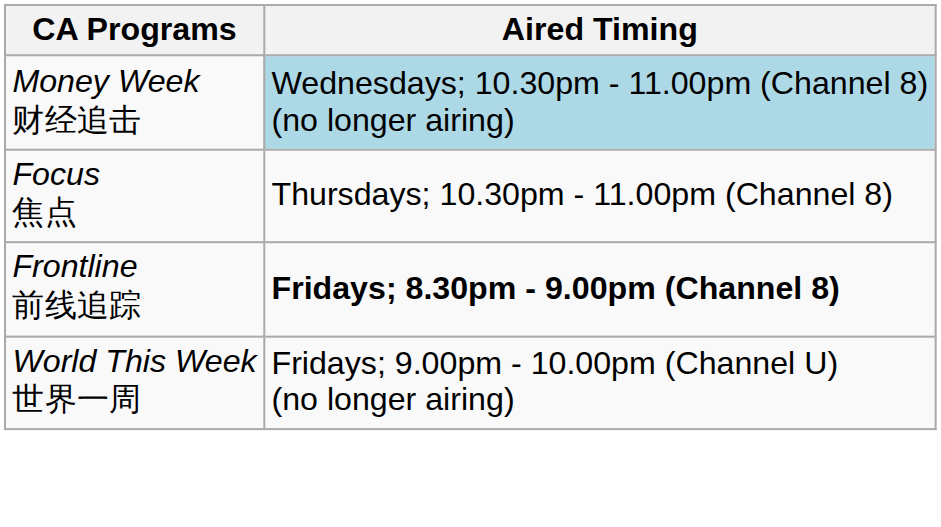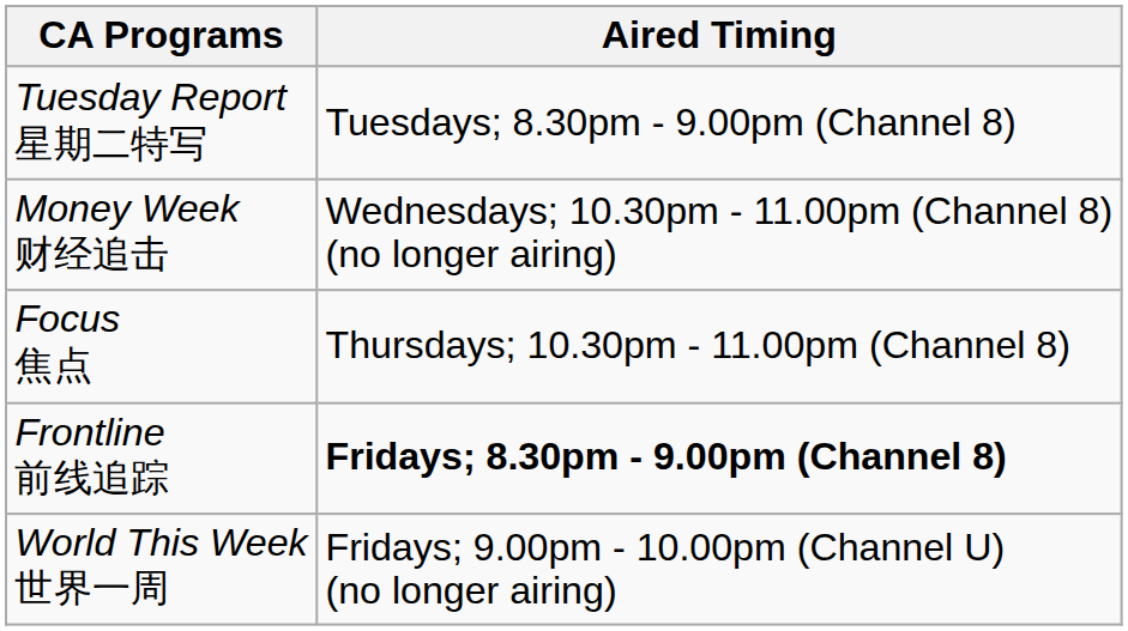+ row: Tuesday Report 星期二特写 | Tuesdays; 8.30pm - 9.00pm (Channel 8)
Money Week 财经追击 | Aired Timing: lightblue background -> no background
